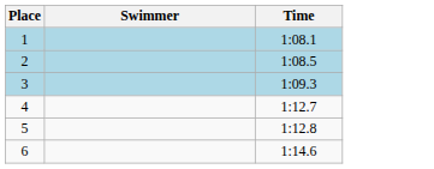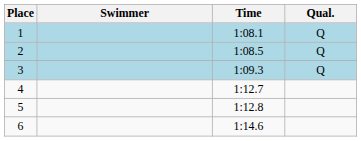+ column: Qual. | Q | Q | Q
